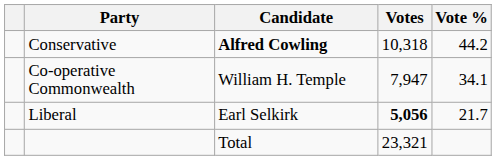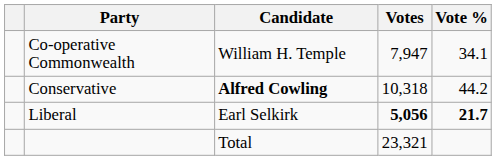rows swapped: Conservative <-> Co-operative Commonwealth
Liberal | Vote %: normal -> bold
